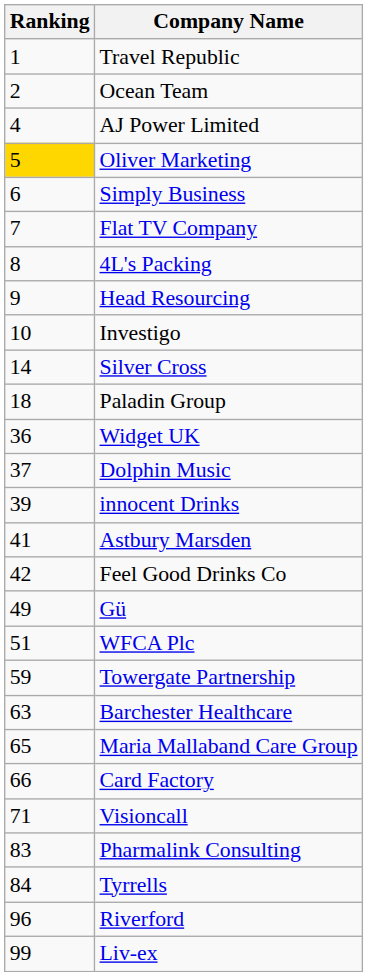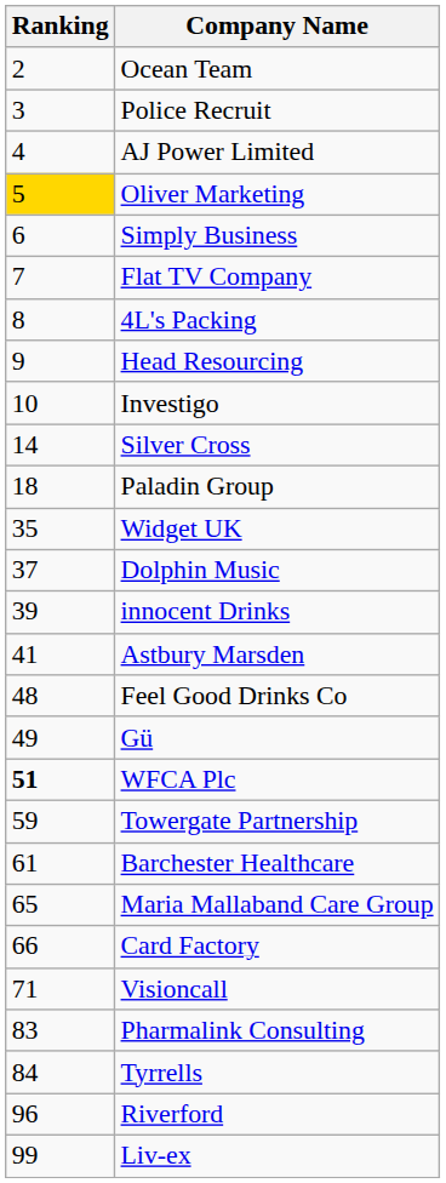- row: 1 | Travel Republic
+ row: 3 | Police Recruit
Widget UK | Ranking: 36 -> 35
Feel Good Drinks Co | Ranking: 42 -> 48
WFCA Plc | Ranking: normal -> bold
Barchester Healthcare | Ranking: 63 -> 61
